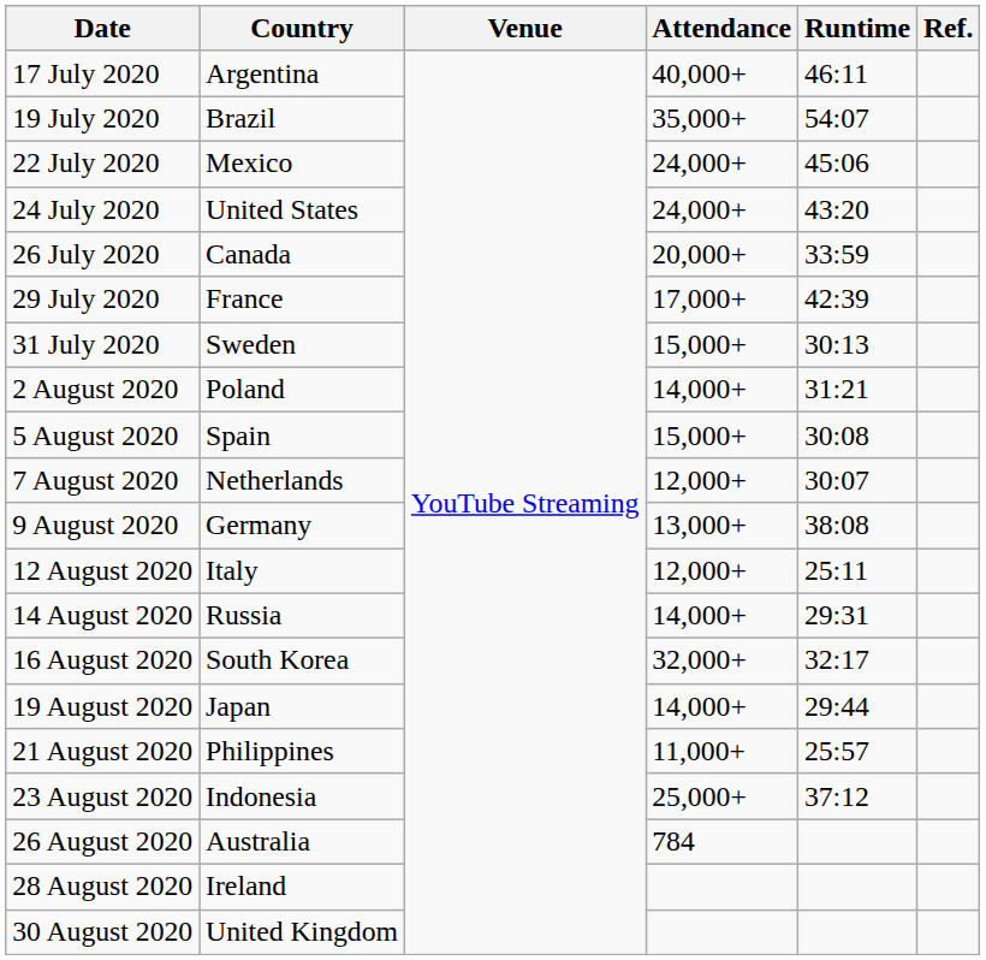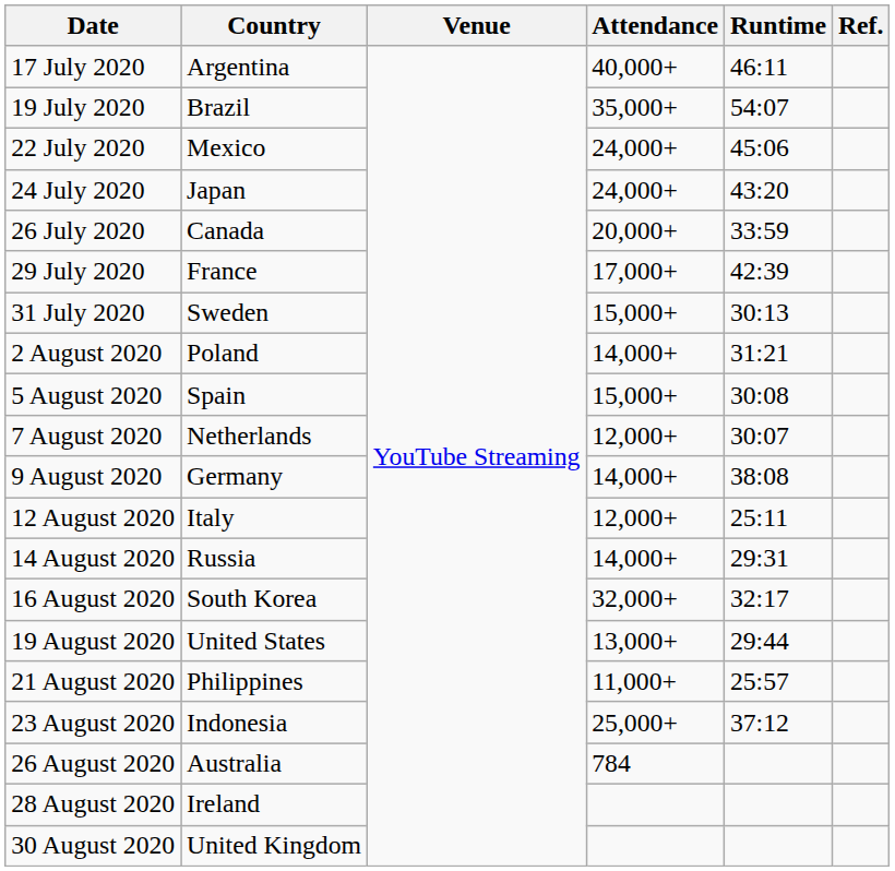24 July 2020 | Country: United States -> Japan
9 August 2020 | Attendance: 13,000+ -> 14,000+
19 August 2020 | Country: Japan -> United States
19 August 2020 | Attendance: 14,000+ -> 13,000+
